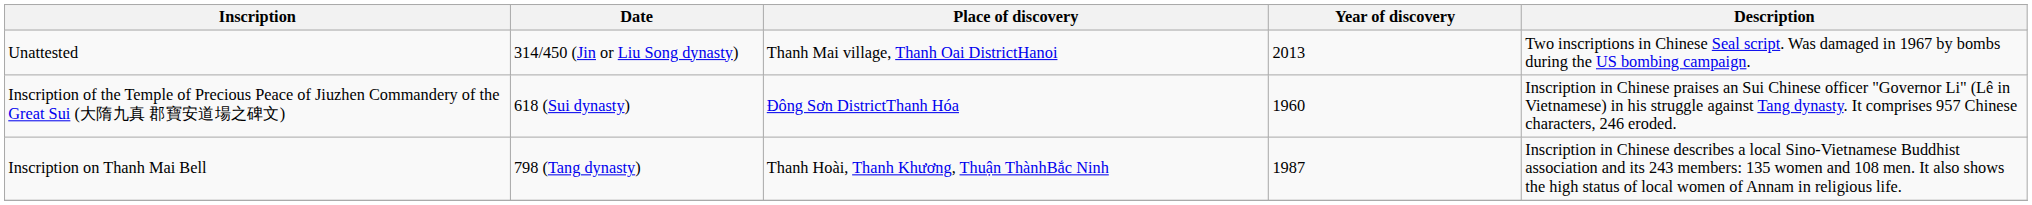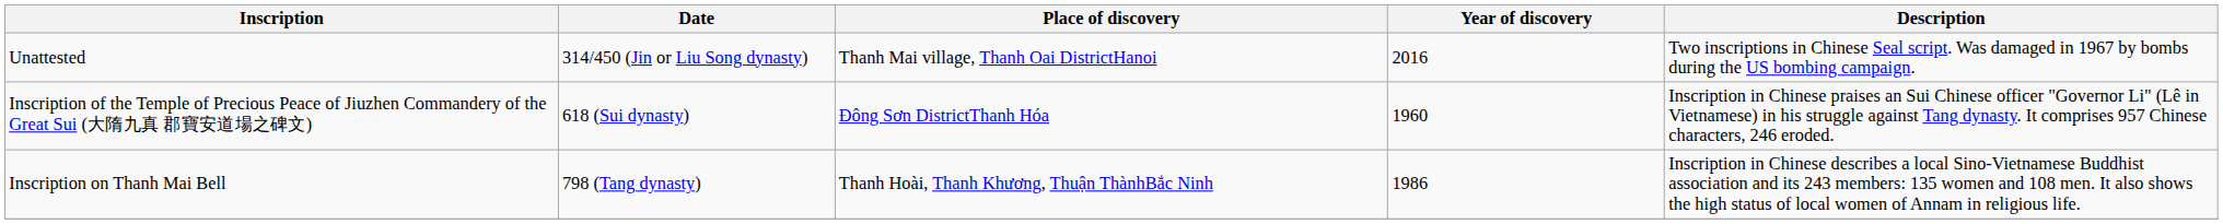Unattested | Year of discovery: 2013 -> 2016
Inscription on Thanh Mai Bell | Year of discovery: 1987 -> 1986
